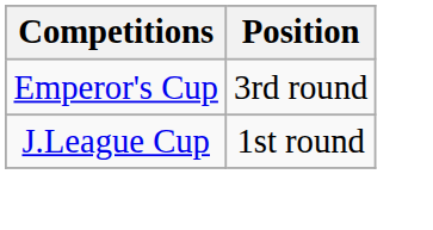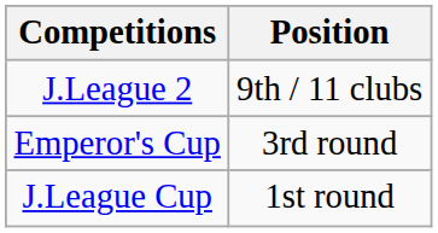+ row: J.League 2 | 9th / 11 clubs
